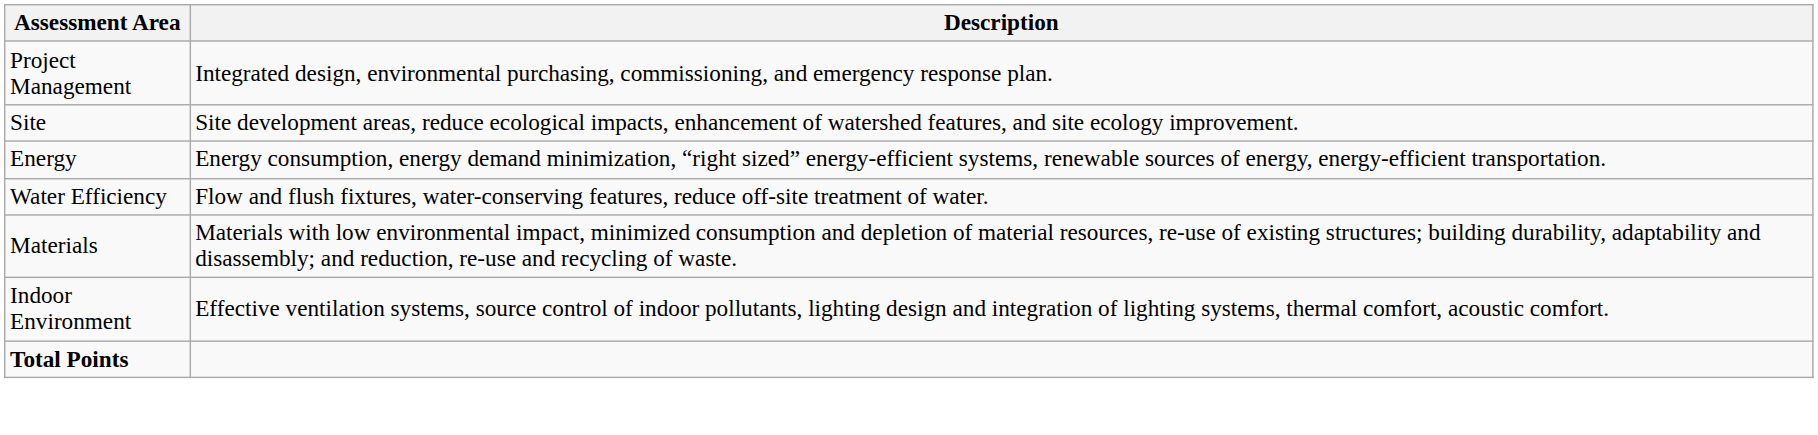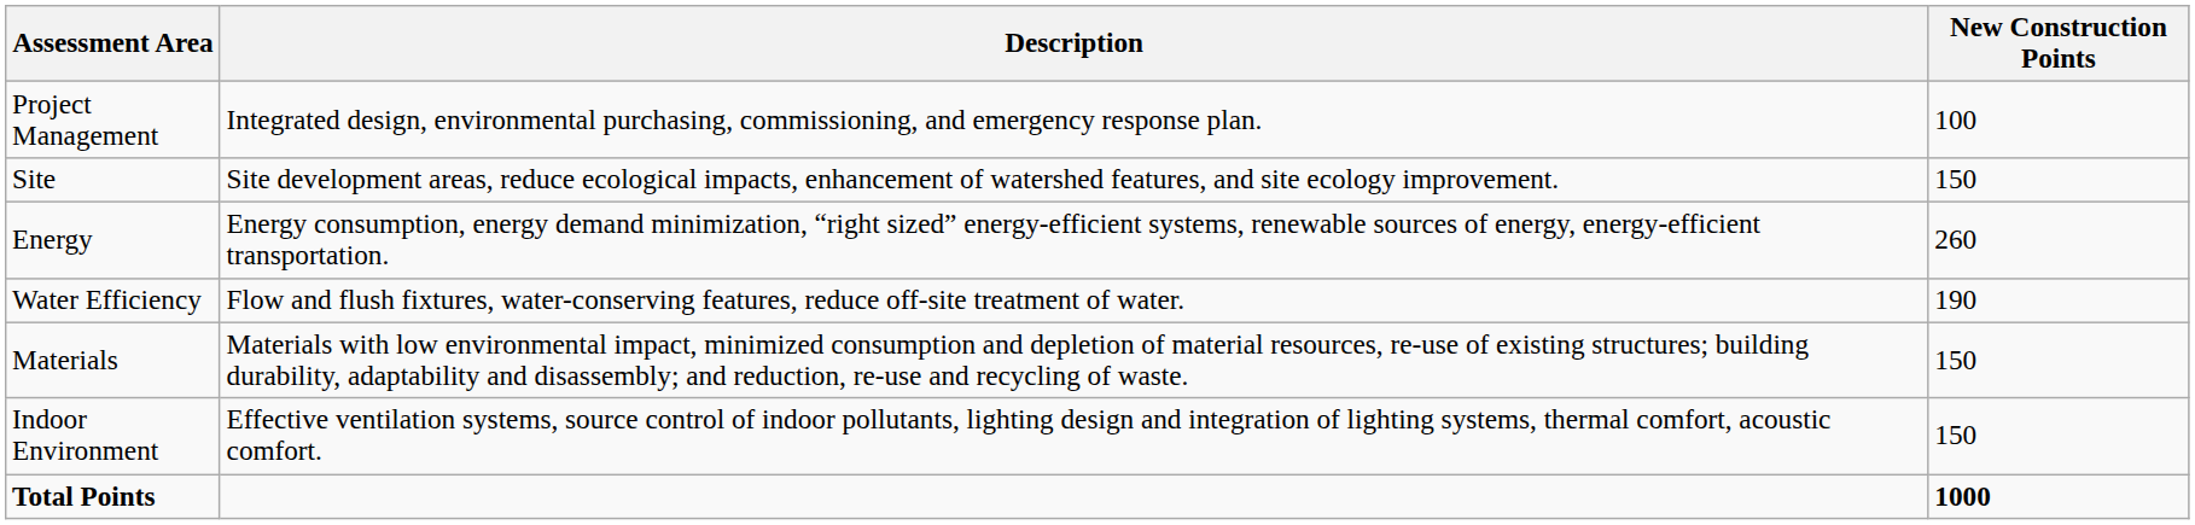+ column: New Construction Points | 100 | 150 | 260 | 190 | 150 | 150 | 1000
